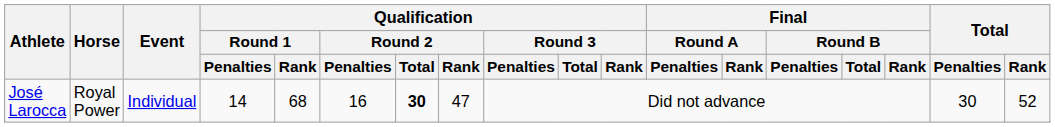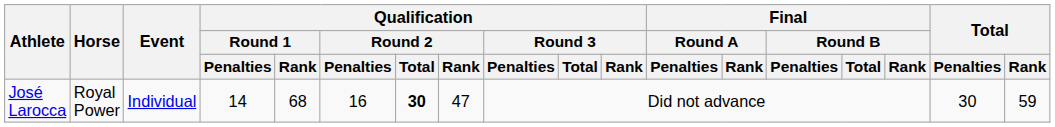José Larocca | Total / Rank: 52 -> 59
